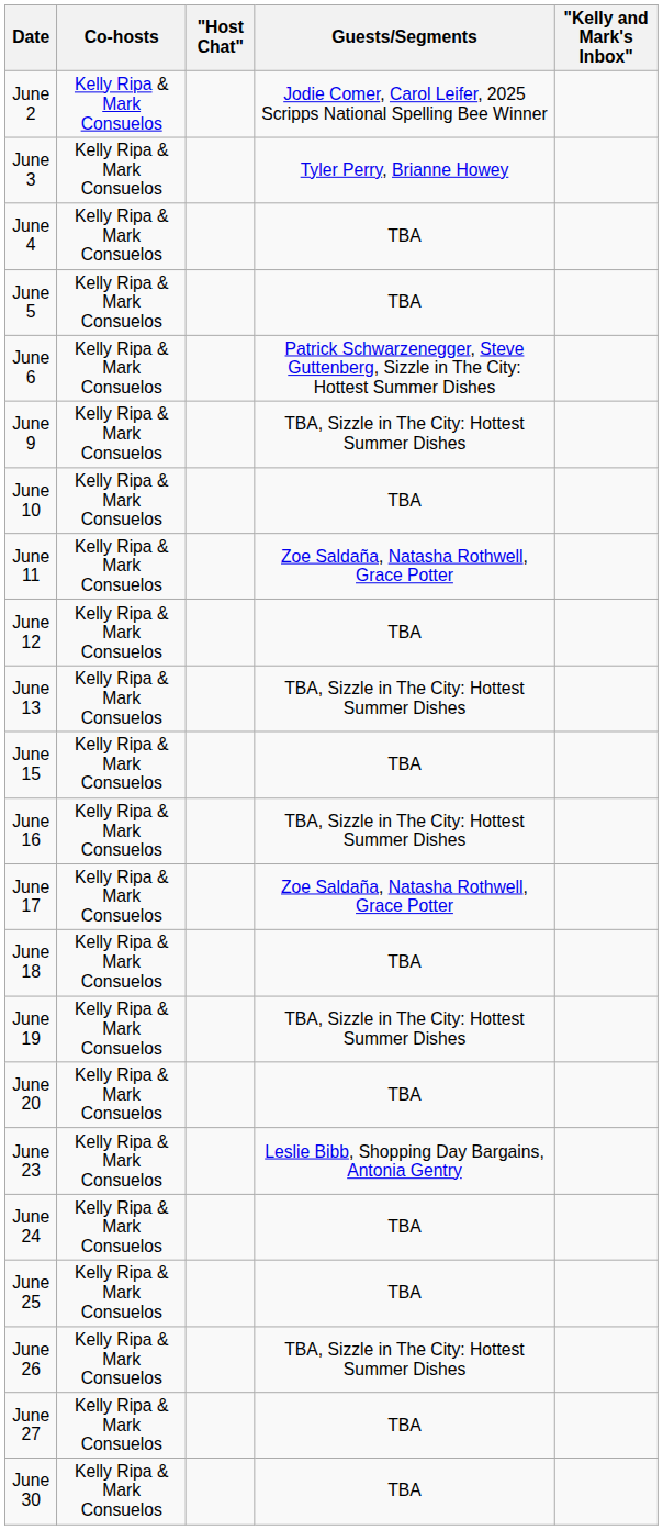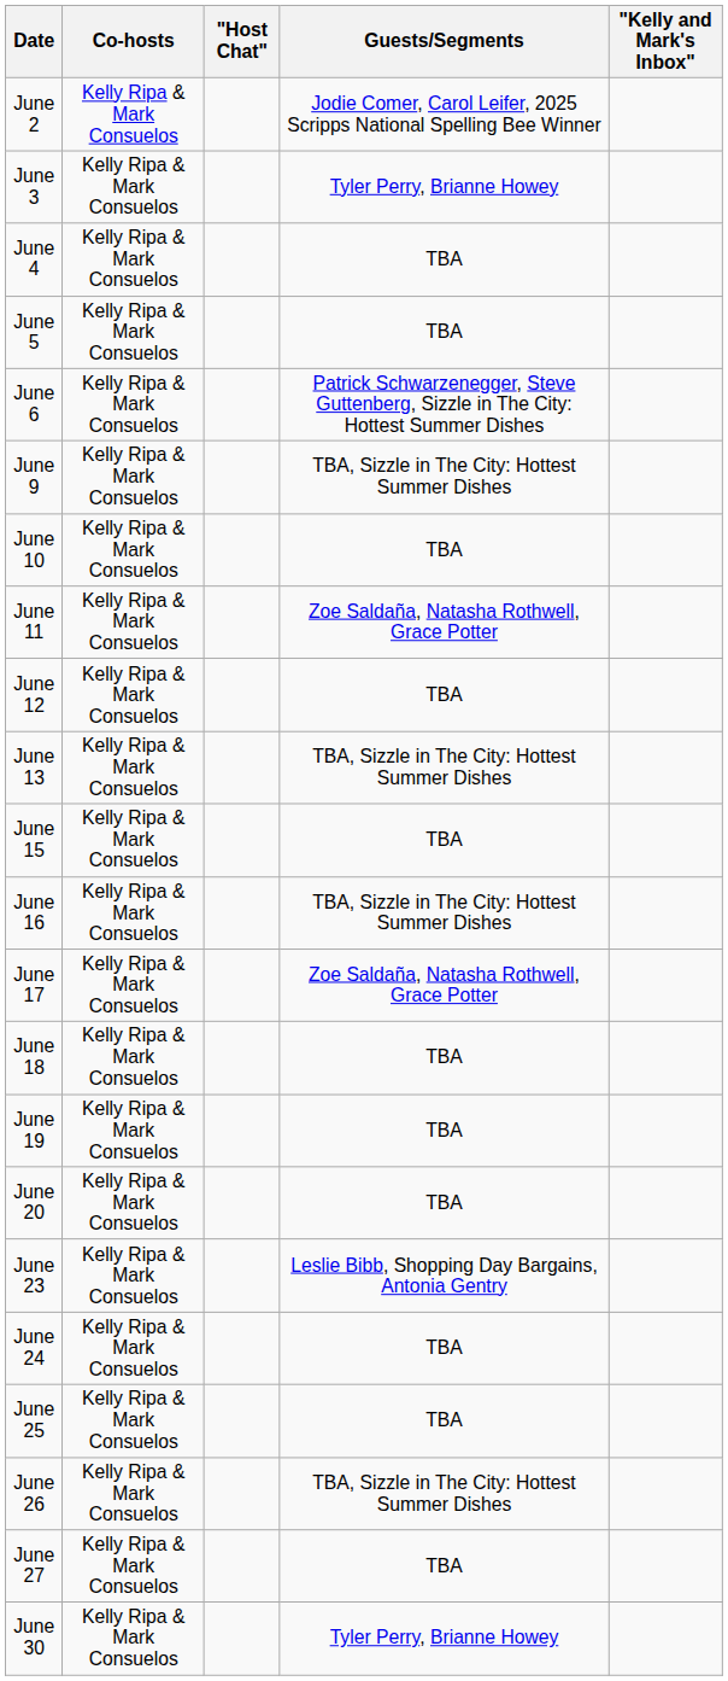June 19 | Guests/Segments: TBA, Sizzle in The City: Hottest Summer Dishes -> TBA
June 30 | Guests/Segments: TBA -> Tyler Perry, Brianne Howey
